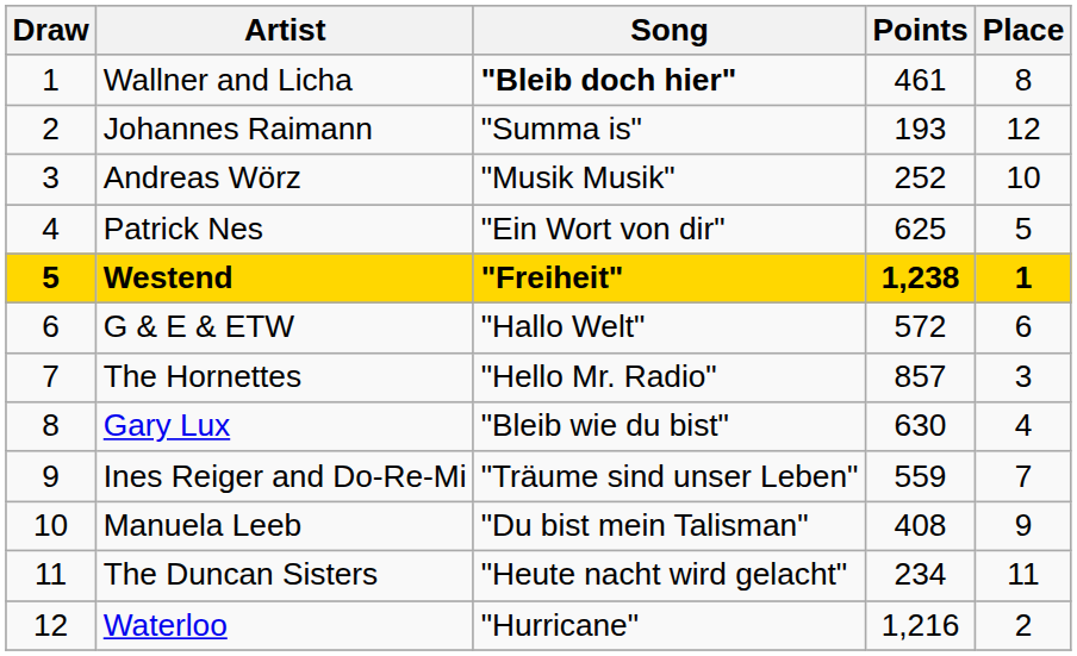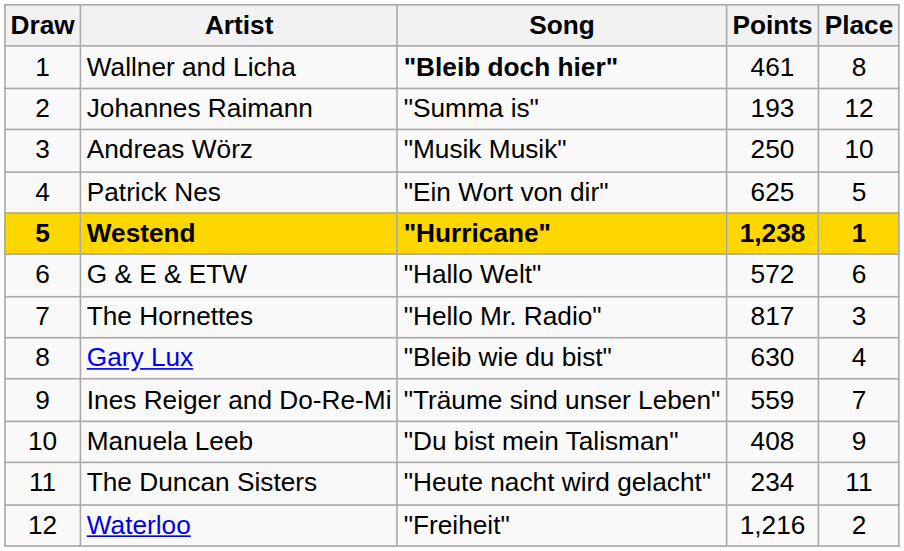Andreas Wörz | Points: 252 -> 250
Westend | Song: "Freiheit" -> "Hurricane"
The Hornettes | Points: 857 -> 817
Waterloo | Song: "Hurricane" -> "Freiheit"
